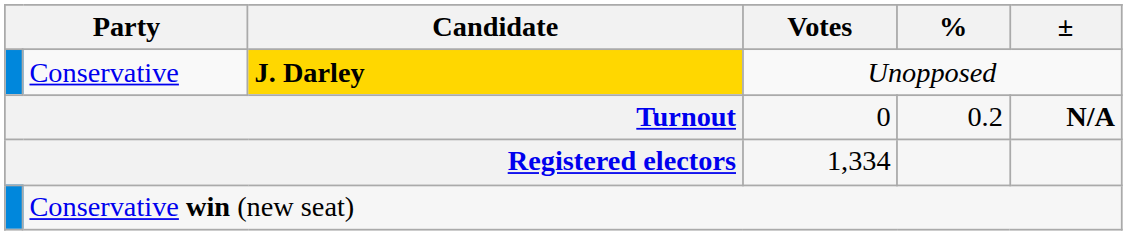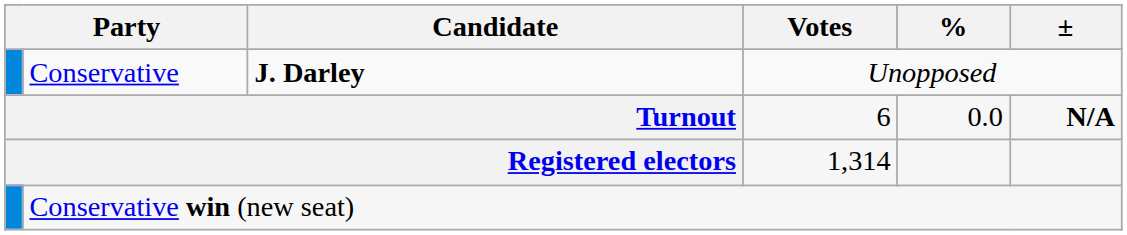Conservative | Candidate: gold background -> no background
Turnout | Votes: 0 -> 6
Turnout | %: 0.2 -> 0.0
Registered electors | Votes: 1,334 -> 1,314
